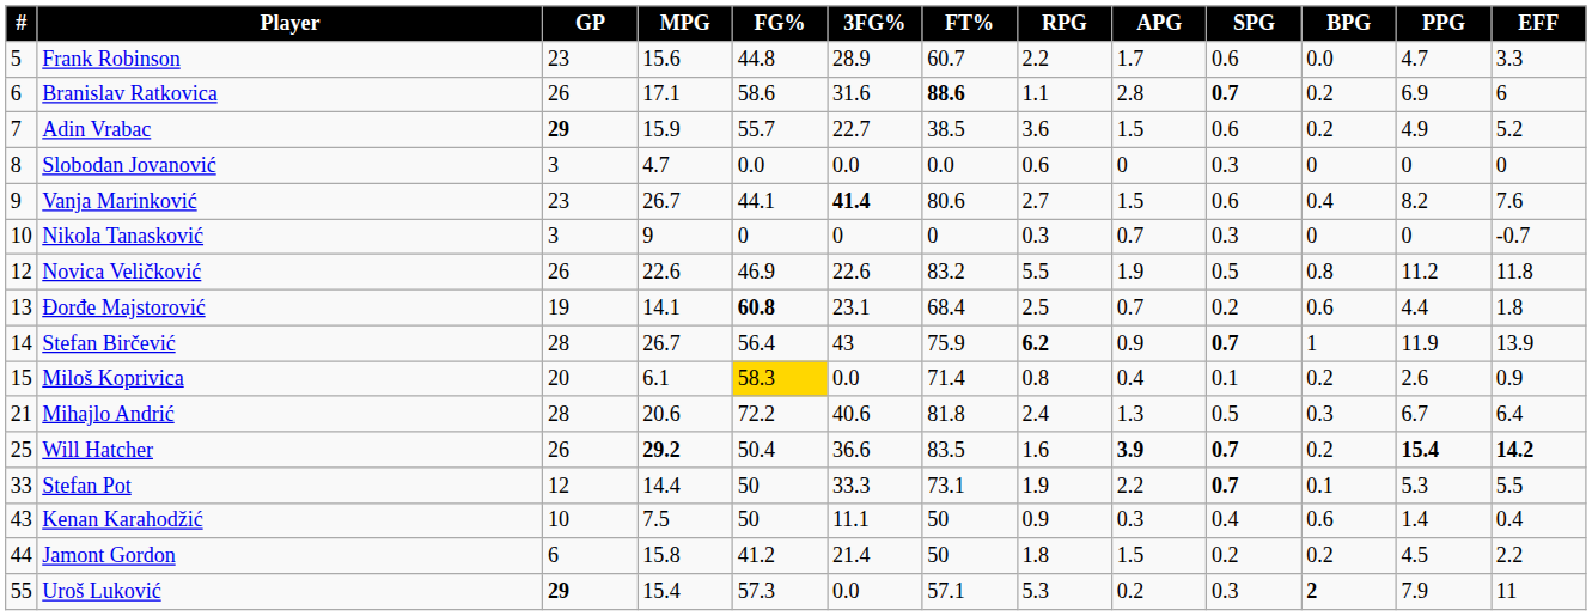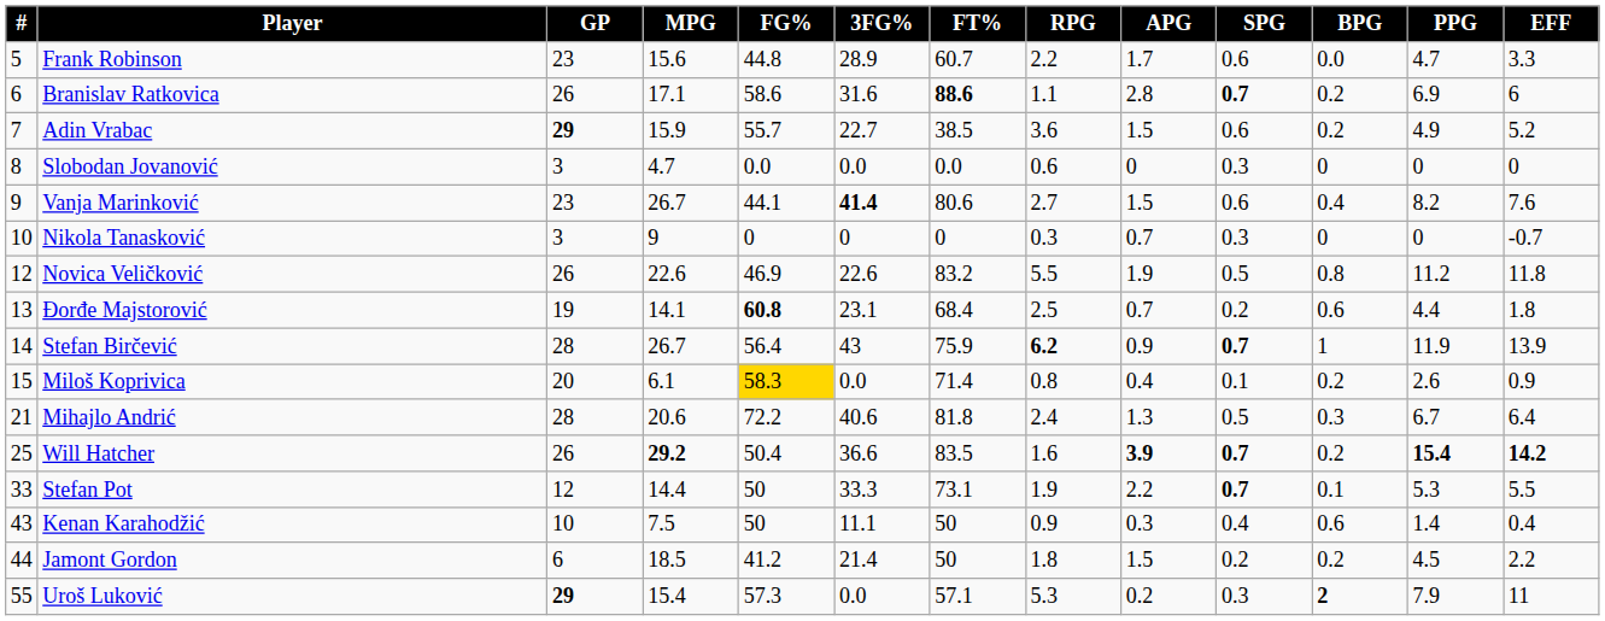Jamont Gordon | MPG: 15.8 -> 18.5
